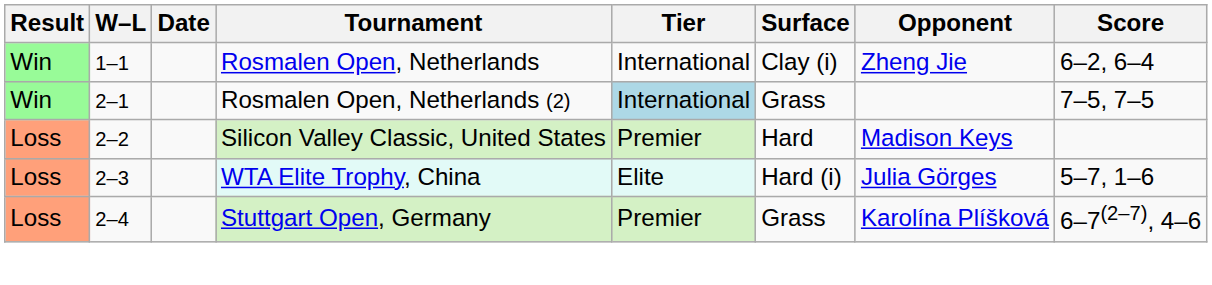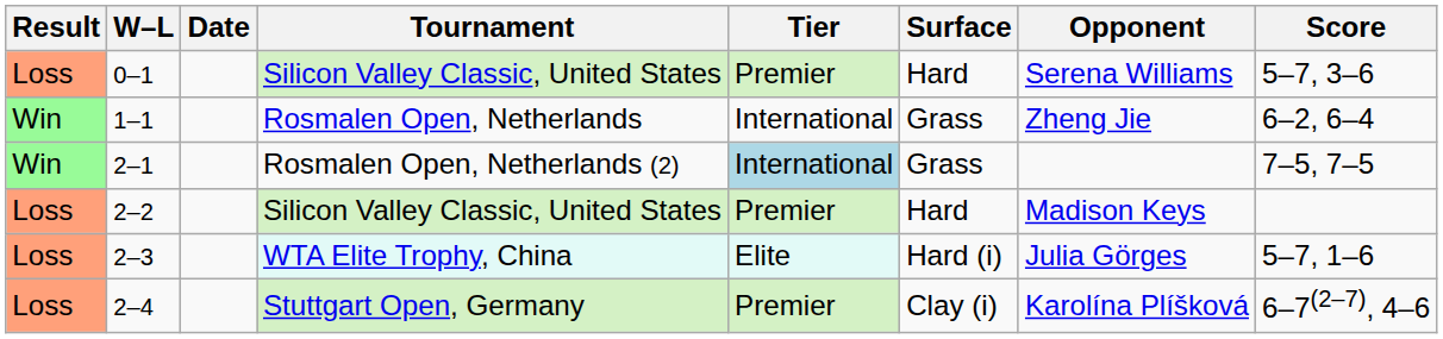+ row: Loss | 0–1 | Silicon Valley Classic, United States | Premier | Hard | Serena Williams | 5–7, 3–6
1–1 | Surface: Clay (i) -> Grass
2–4 | Surface: Grass -> Clay (i)
